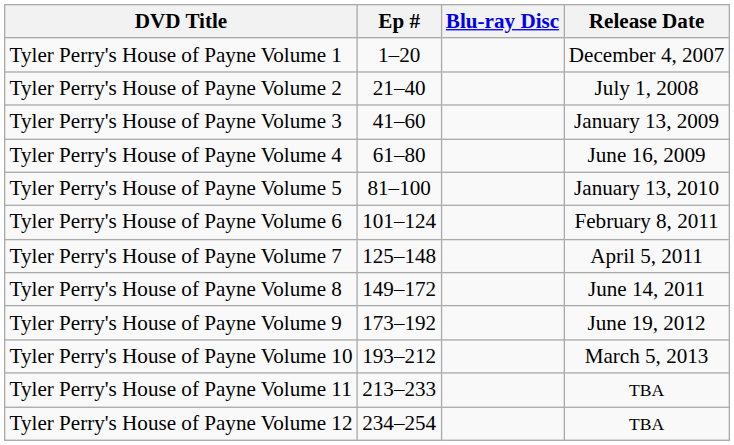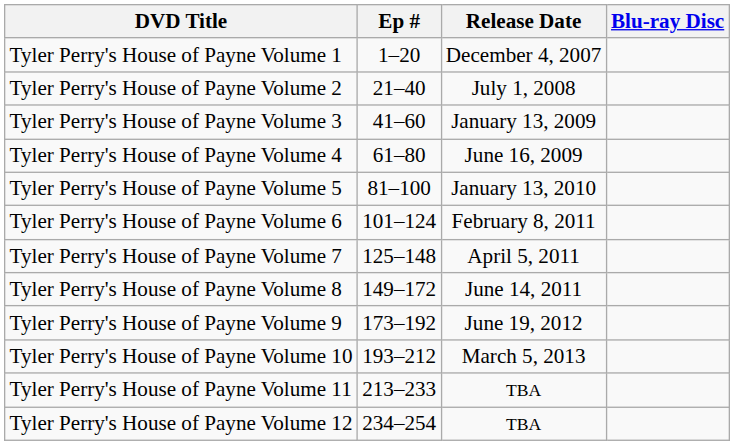columns swapped: Release Date <-> Blu-ray Disc
